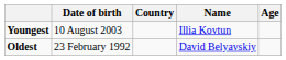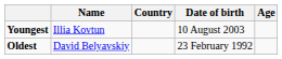columns swapped: Name <-> Date of birth
